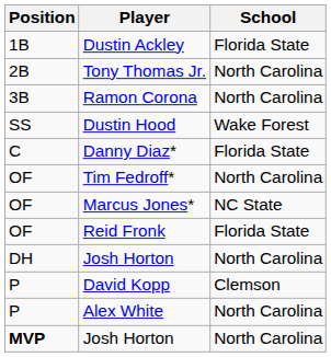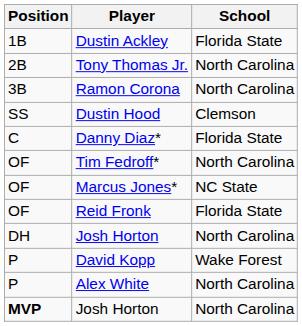Dustin Hood | School: Wake Forest -> Clemson
David Kopp | School: Clemson -> Wake Forest
